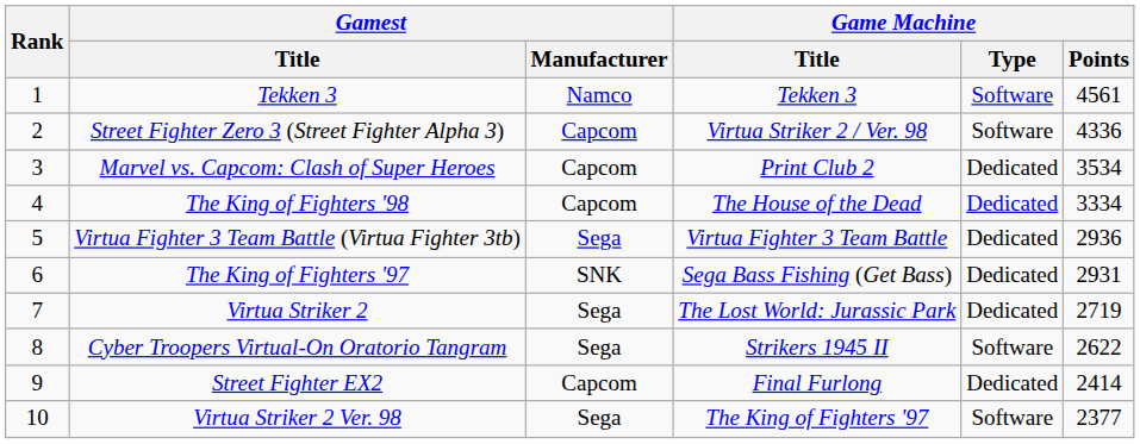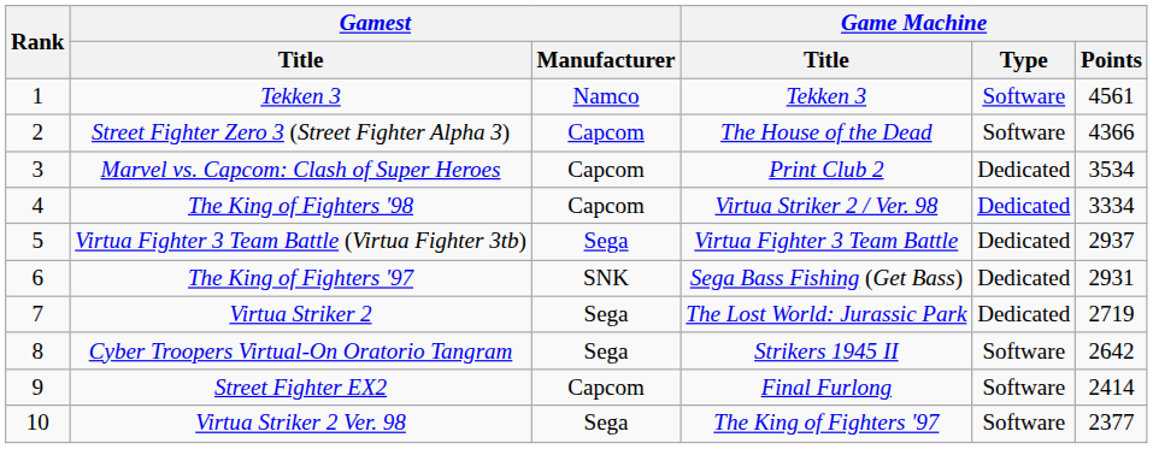Street Fighter Zero 3 (Street Fighter Alpha 3) | Game Machine / Title: Virtua Striker 2 / Ver. 98 -> The House of the Dead
Street Fighter Zero 3 (Street Fighter Alpha 3) | Game Machine / Points: 4336 -> 4366
The King of Fighters '98 | Game Machine / Title: The House of the Dead -> Virtua Striker 2 / Ver. 98
Virtua Fighter 3 Team Battle (Virtua Fighter 3tb) | Game Machine / Points: 2936 -> 2937
Cyber Troopers Virtual-On Oratorio Tangram | Game Machine / Points: 2622 -> 2642
Street Fighter EX2 | Game Machine / Type: Dedicated -> Software
